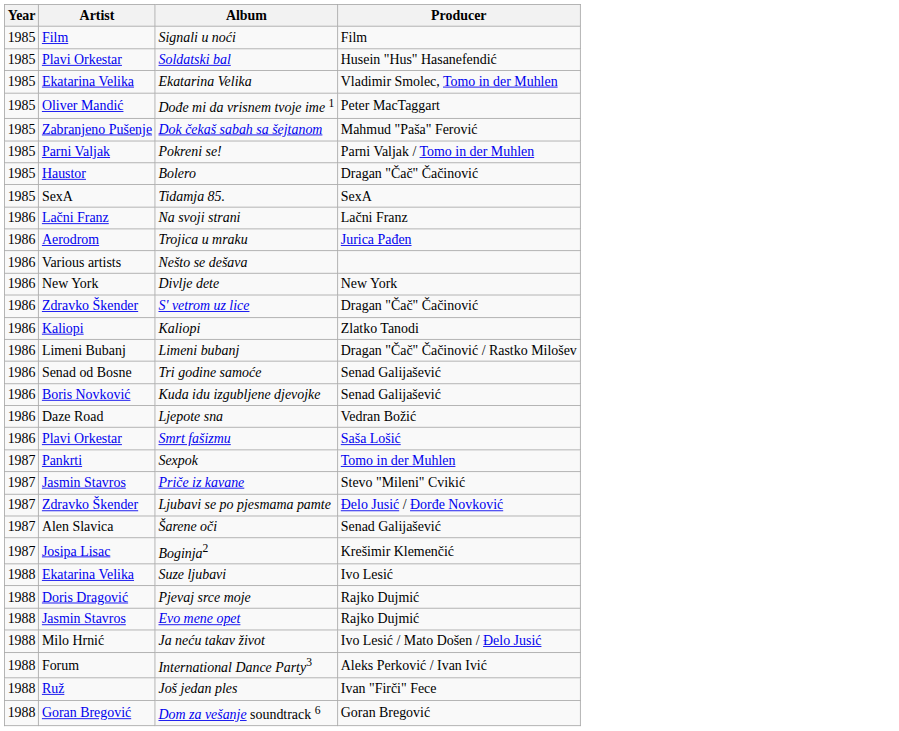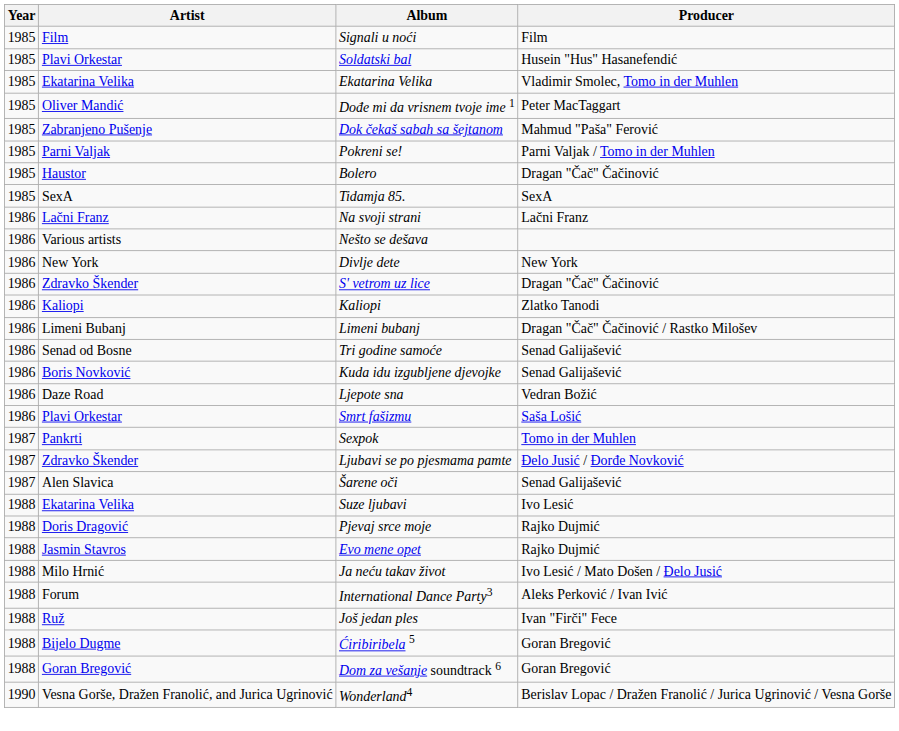- row: 1986 | Aerodrom | Trojica u mraku | Jurica Pađen
- row: 1987 | Jasmin Stavros | Priče iz kavane | Stevo "Mileni" Cvikić
- row: 1987 | Josipa Lisac | Boginja2 | Krešimir Klemenčić
+ row: 1988 | Bijelo Dugme | Ćiribiribela 5 | Goran Bregović
+ row: 1990 | Vesna Gorše, Dražen Franolić, and Jurica Ugrinović | Wonderland4 | Berislav Lopac / Dražen Franolić / Jurica Ugrinović / Vesna Gorše
